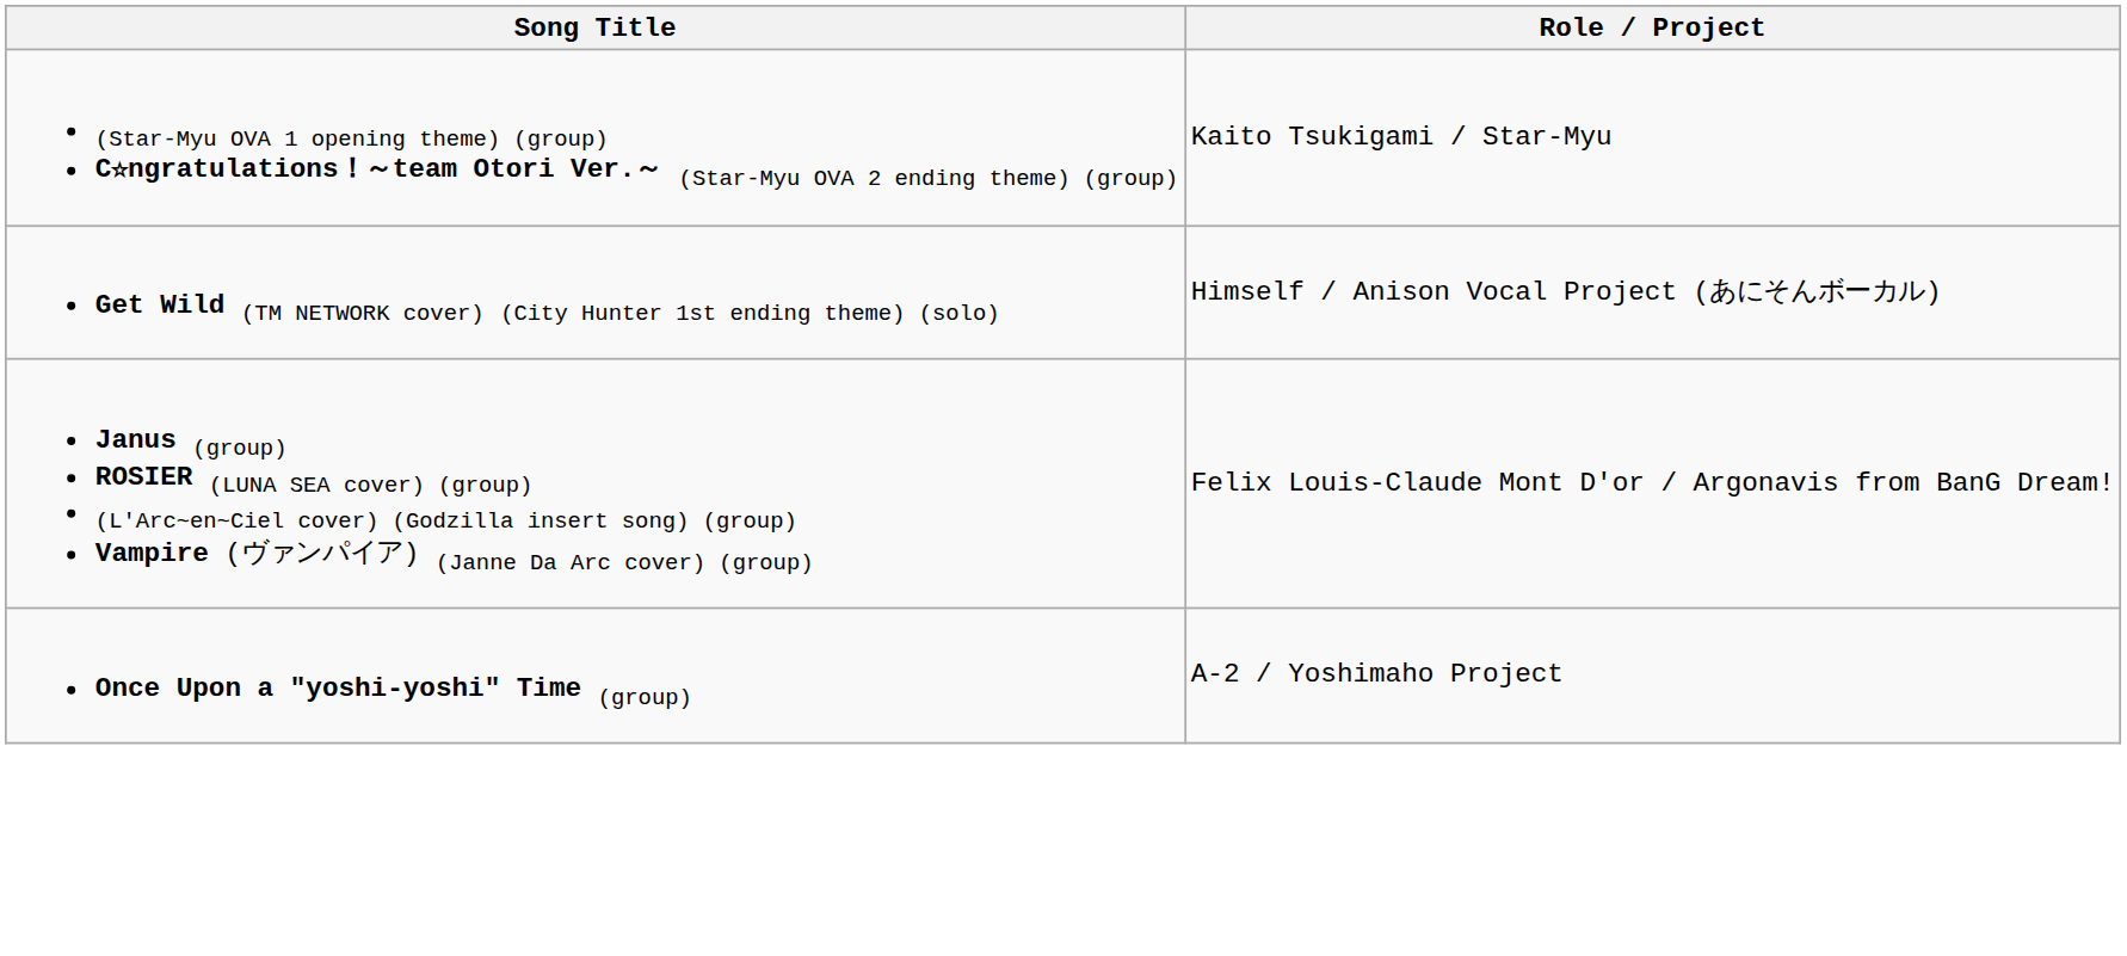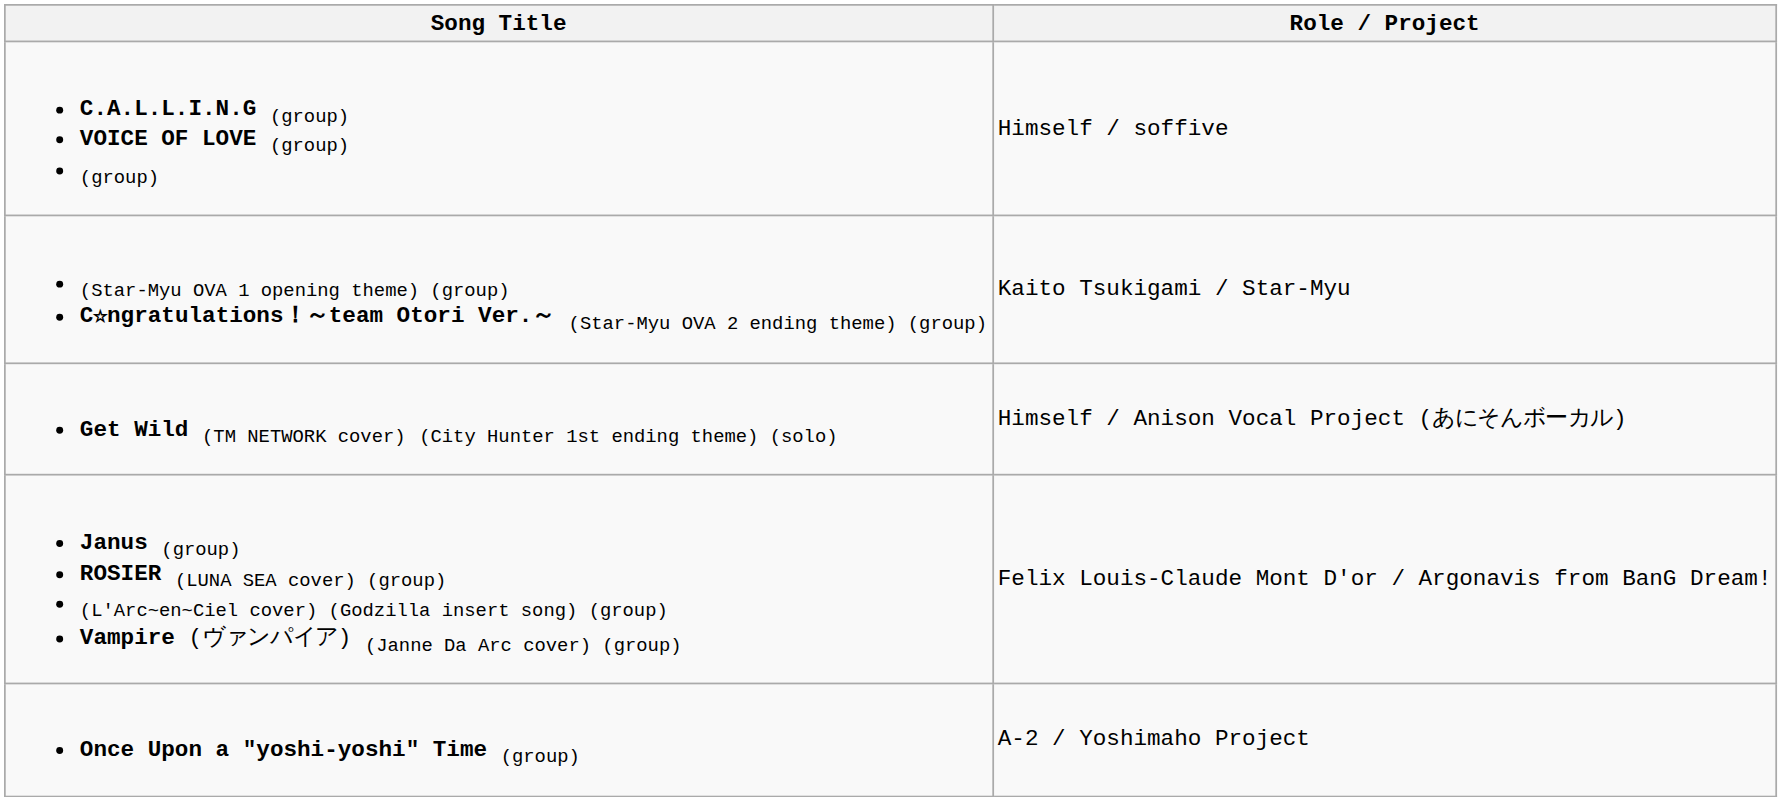+ row: C.A.L.L.I.N.G (group) VOICE OF LOVE (group) (group) | Himself / soffive
